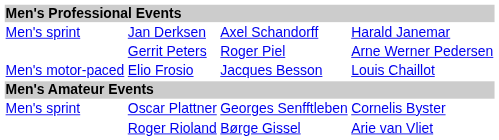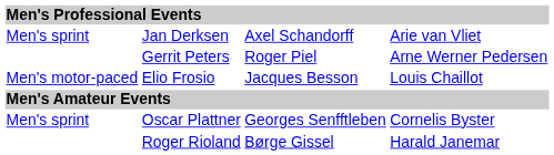Jan Derksen | column 4: Harald Janemar -> Arie van Vliet
Roger Rioland | column 4: Arie van Vliet -> Harald Janemar
